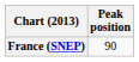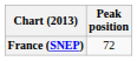France (SNEP) | Peak position: 90 -> 72
